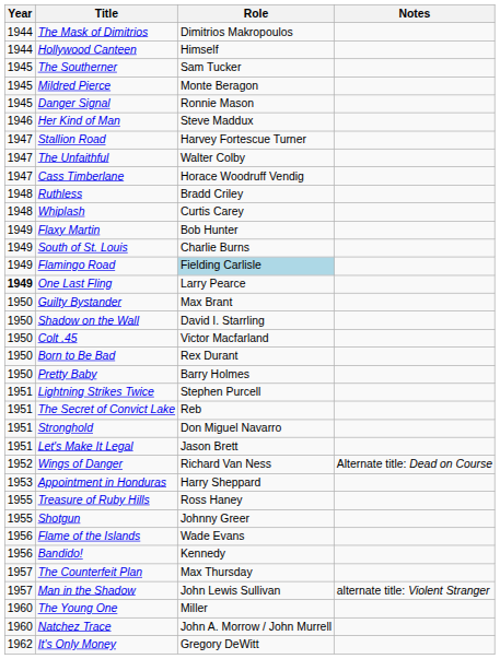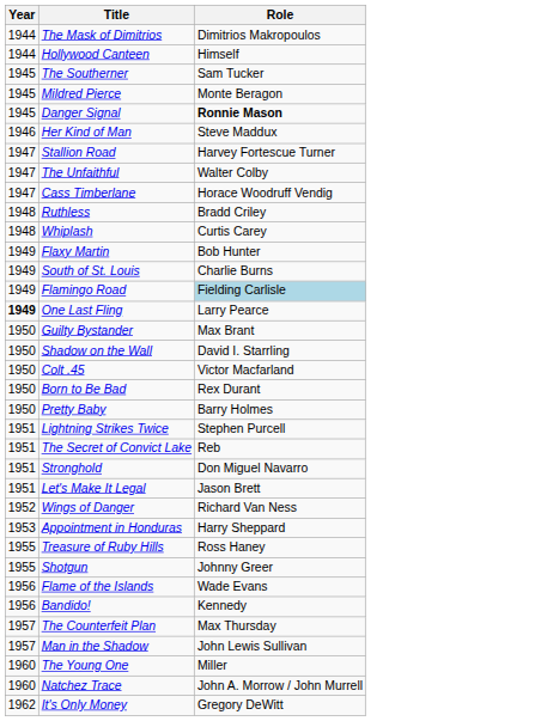- column: Notes | Alternate title: Dead on Course | alternate title: Violent Stranger
Danger Signal | Role: normal -> bold
